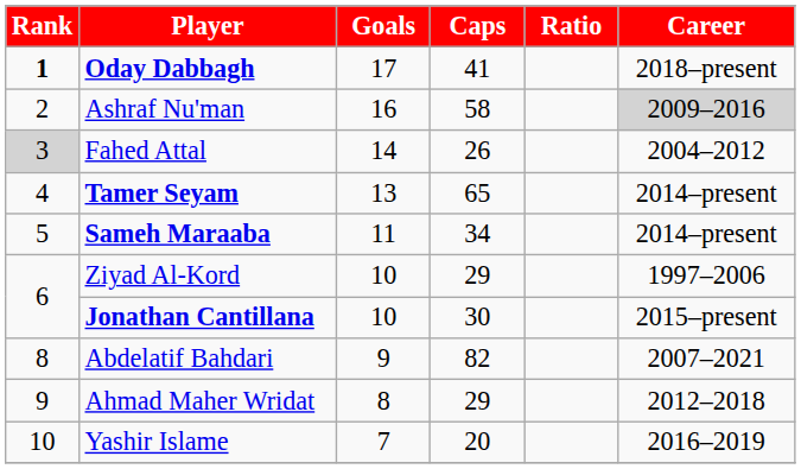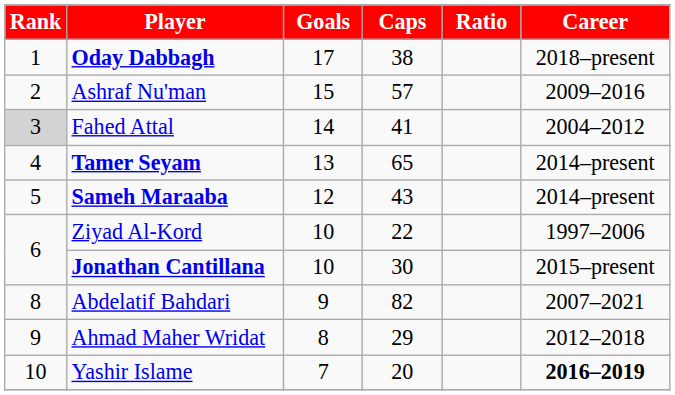Oday Dabbagh | Rank: bold -> normal
Oday Dabbagh | Caps: 41 -> 38
Ashraf Nu'man | Goals: 16 -> 15
Ashraf Nu'man | Caps: 58 -> 57
Ashraf Nu'man | Career: lightgrey background -> no background
Fahed Attal | Caps: 26 -> 41
Sameh Maraaba | Goals: 11 -> 12
Sameh Maraaba | Caps: 34 -> 43
Ziyad Al-Kord | Caps: 29 -> 22
Yashir Islame | Career: normal -> bold
